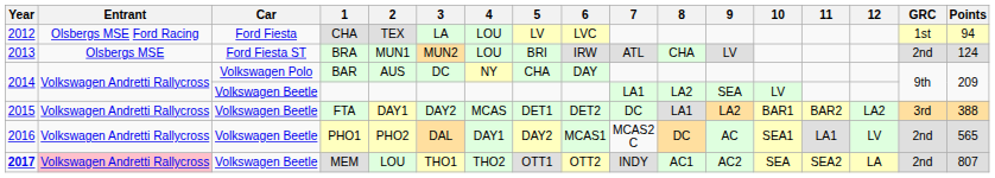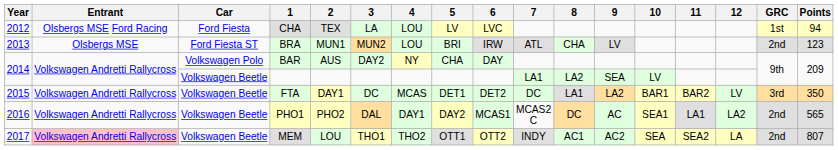BRA | Points: 124 -> 123
BAR | 3: DC -> DAY2
FTA | 3: DAY2 -> DC
FTA | 12: LA2 -> LV
FTA | Points: 388 -> 350
PHO1 | 12: LV -> LA2
MEM | Year: bold -> normal
